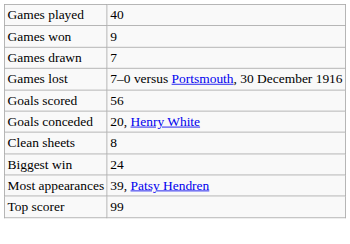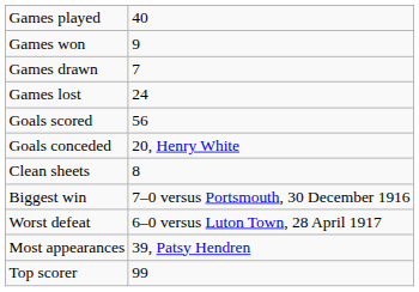Games lost | column 2: 7–0 versus Portsmouth, 30 December 1916 -> 24
Biggest win | column 2: 24 -> 7–0 versus Portsmouth, 30 December 1916
+ row: Worst defeat | 6–0 versus Luton Town, 28 April 1917
